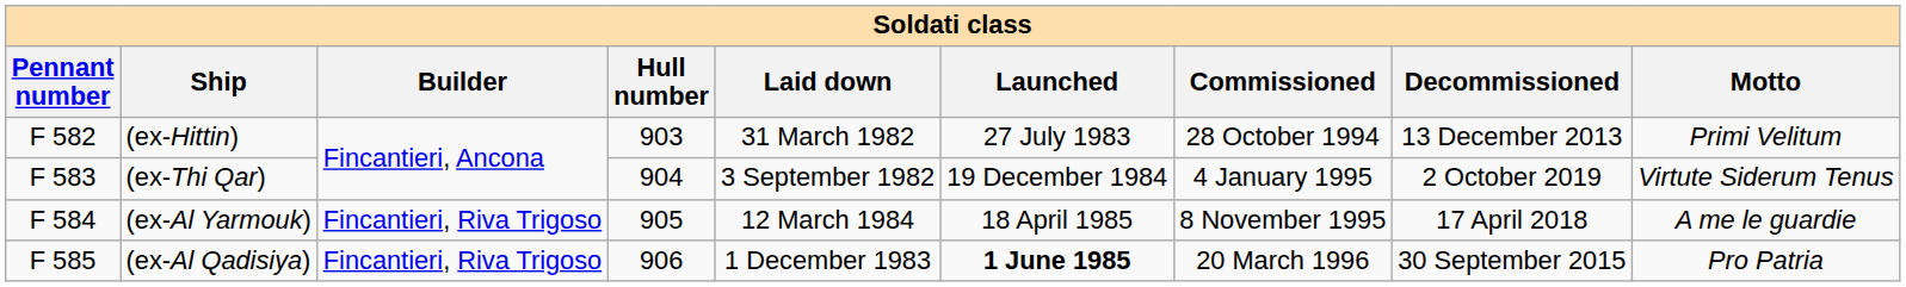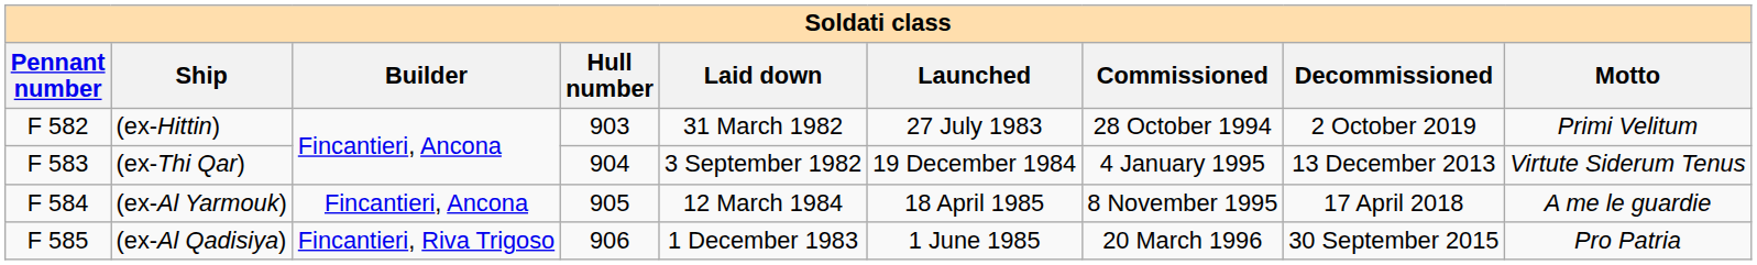(ex-Hittin) | Decommissioned: 13 December 2013 -> 2 October 2019
(ex-Thi Qar) | Decommissioned: 2 October 2019 -> 13 December 2013
(ex-Al Yarmouk) | Builder: Fincantieri, Riva Trigoso -> Fincantieri, Ancona
(ex-Al Qadisiya) | Launched: bold -> normal
